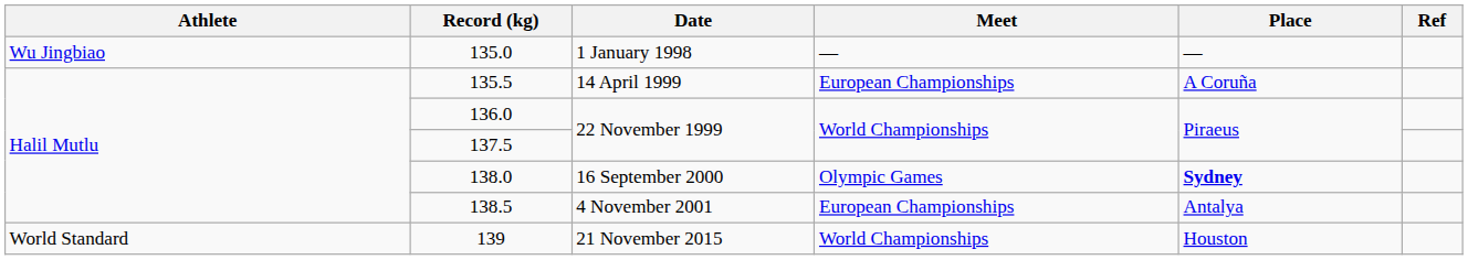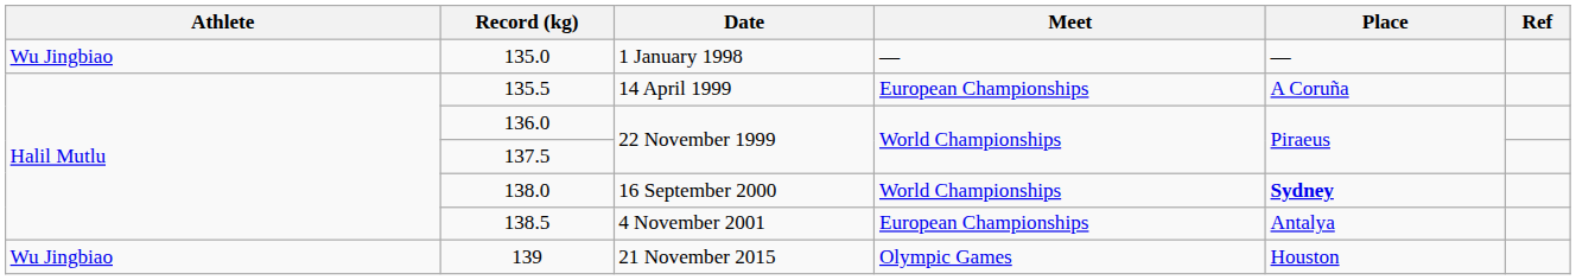138.0 | Meet: Olympic Games -> World Championships
139 | Athlete: World Standard -> Wu Jingbiao
139 | Meet: World Championships -> Olympic Games
